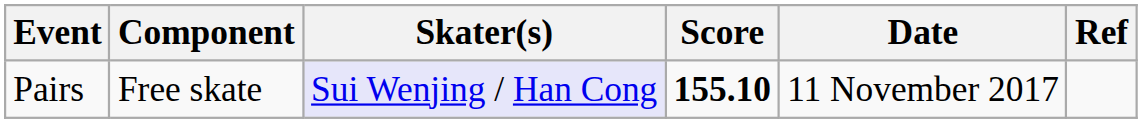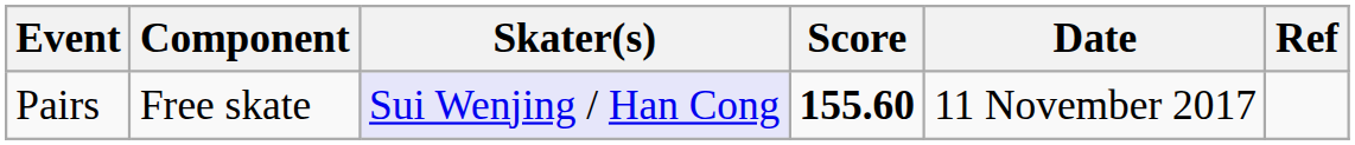Pairs | Score: 155.10 -> 155.60
